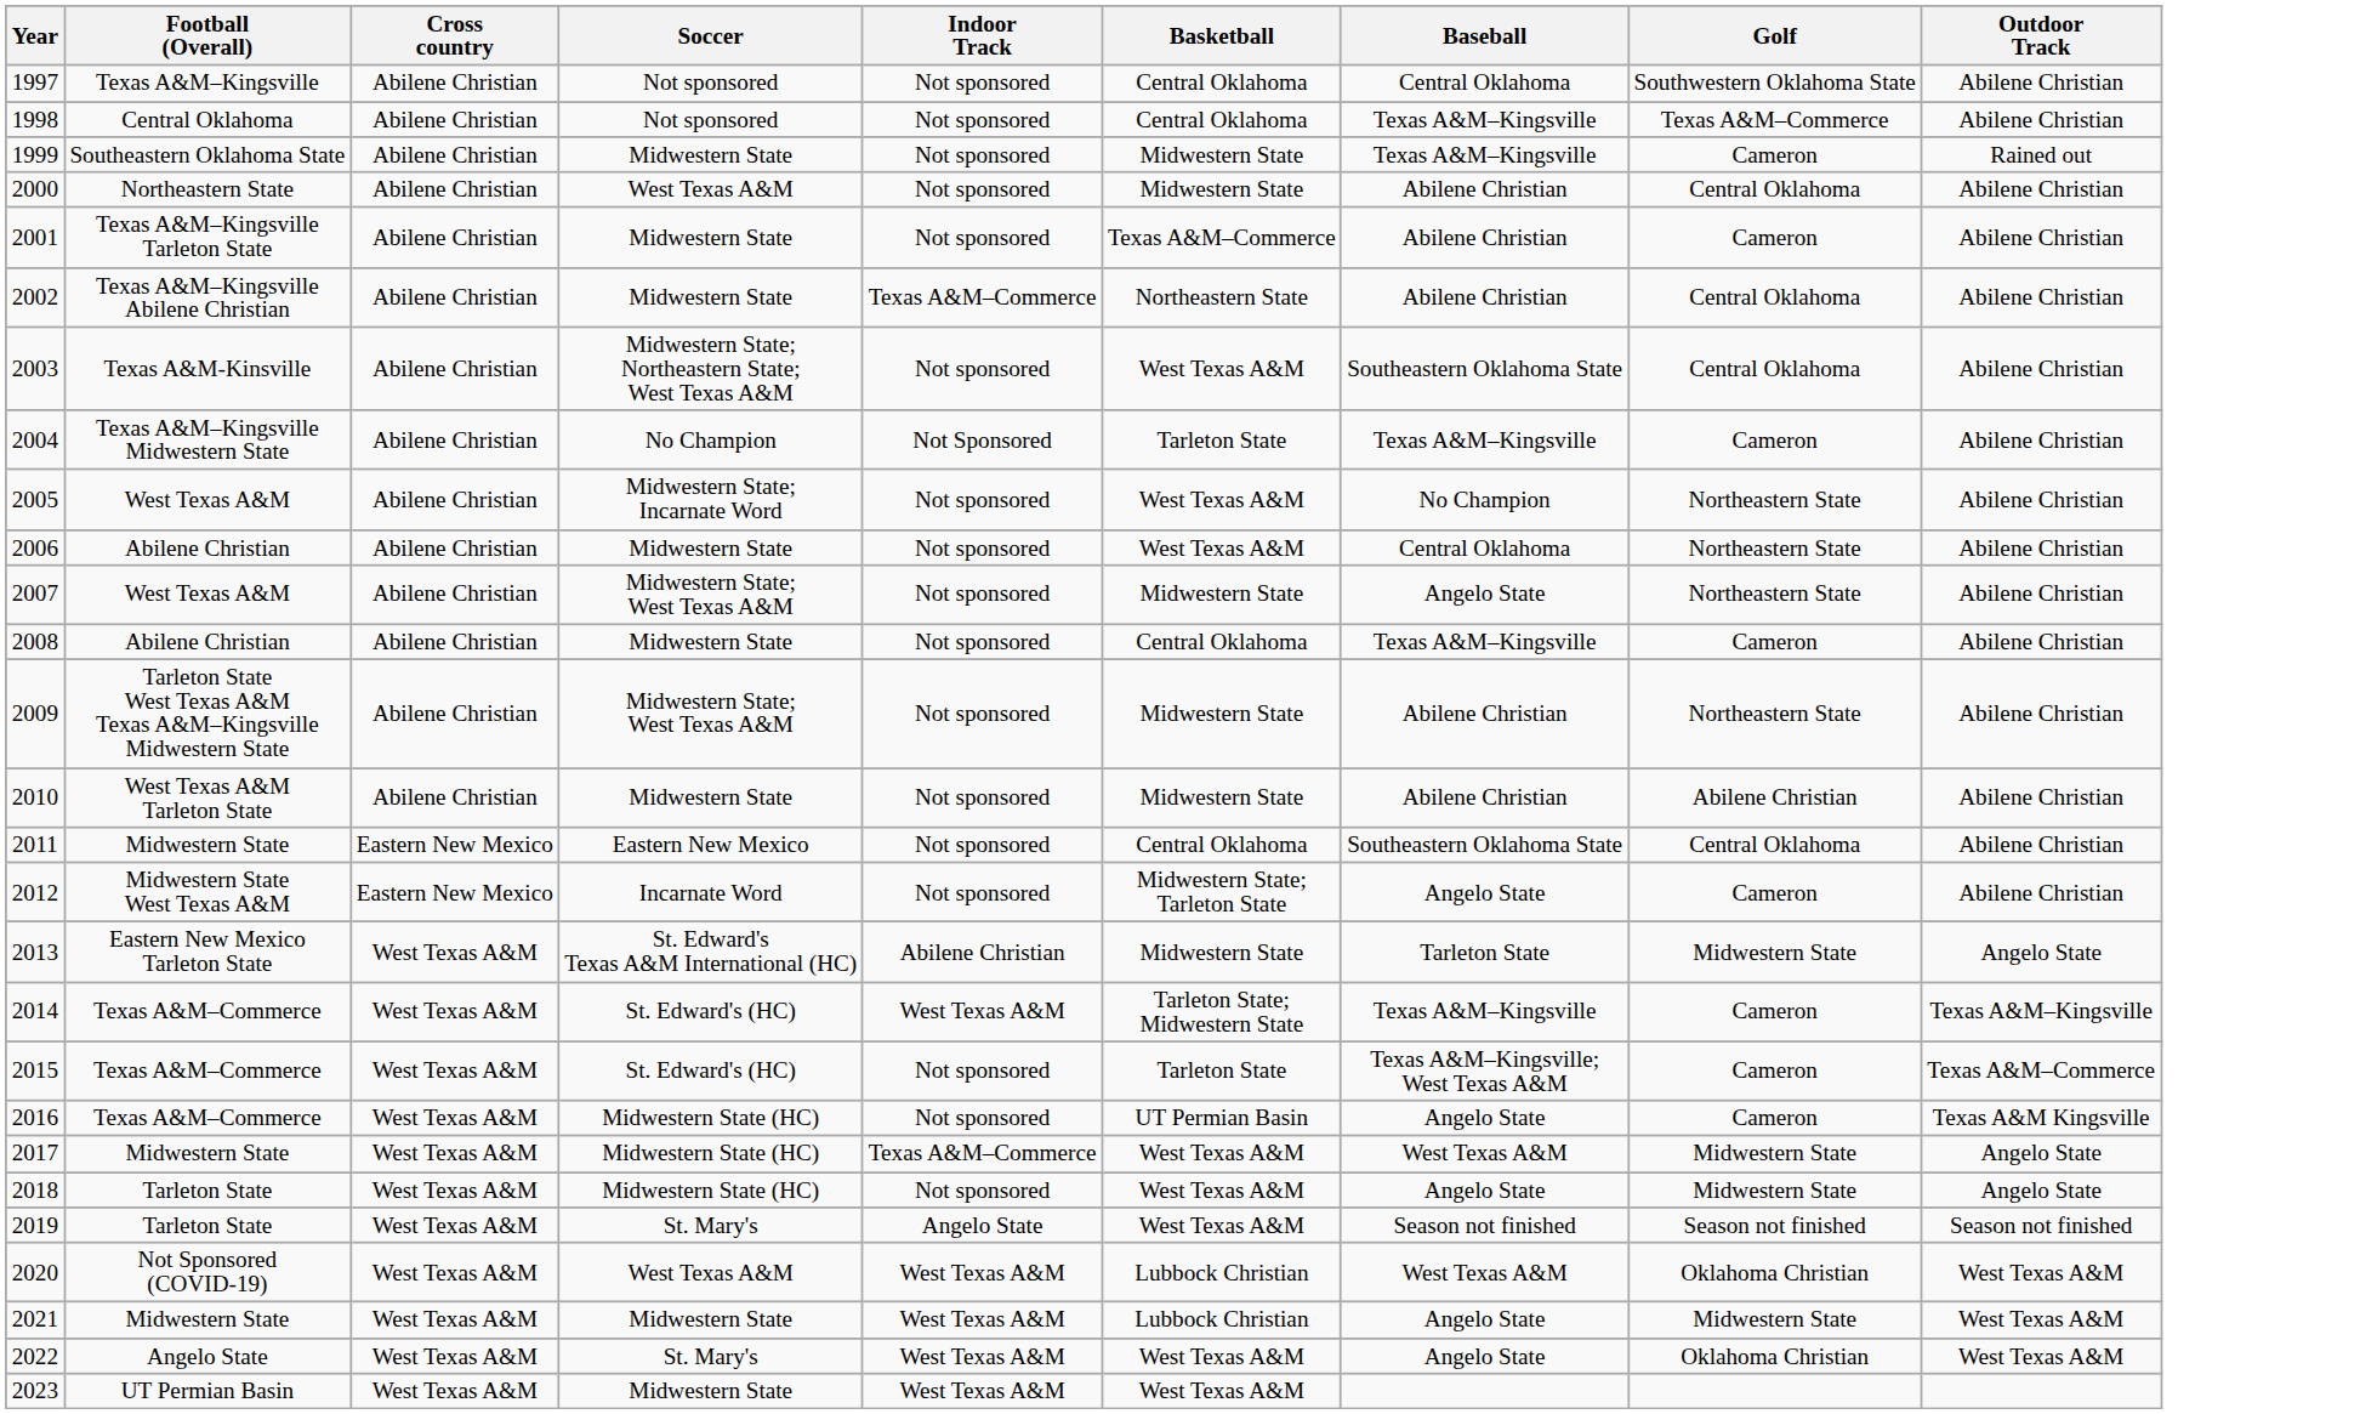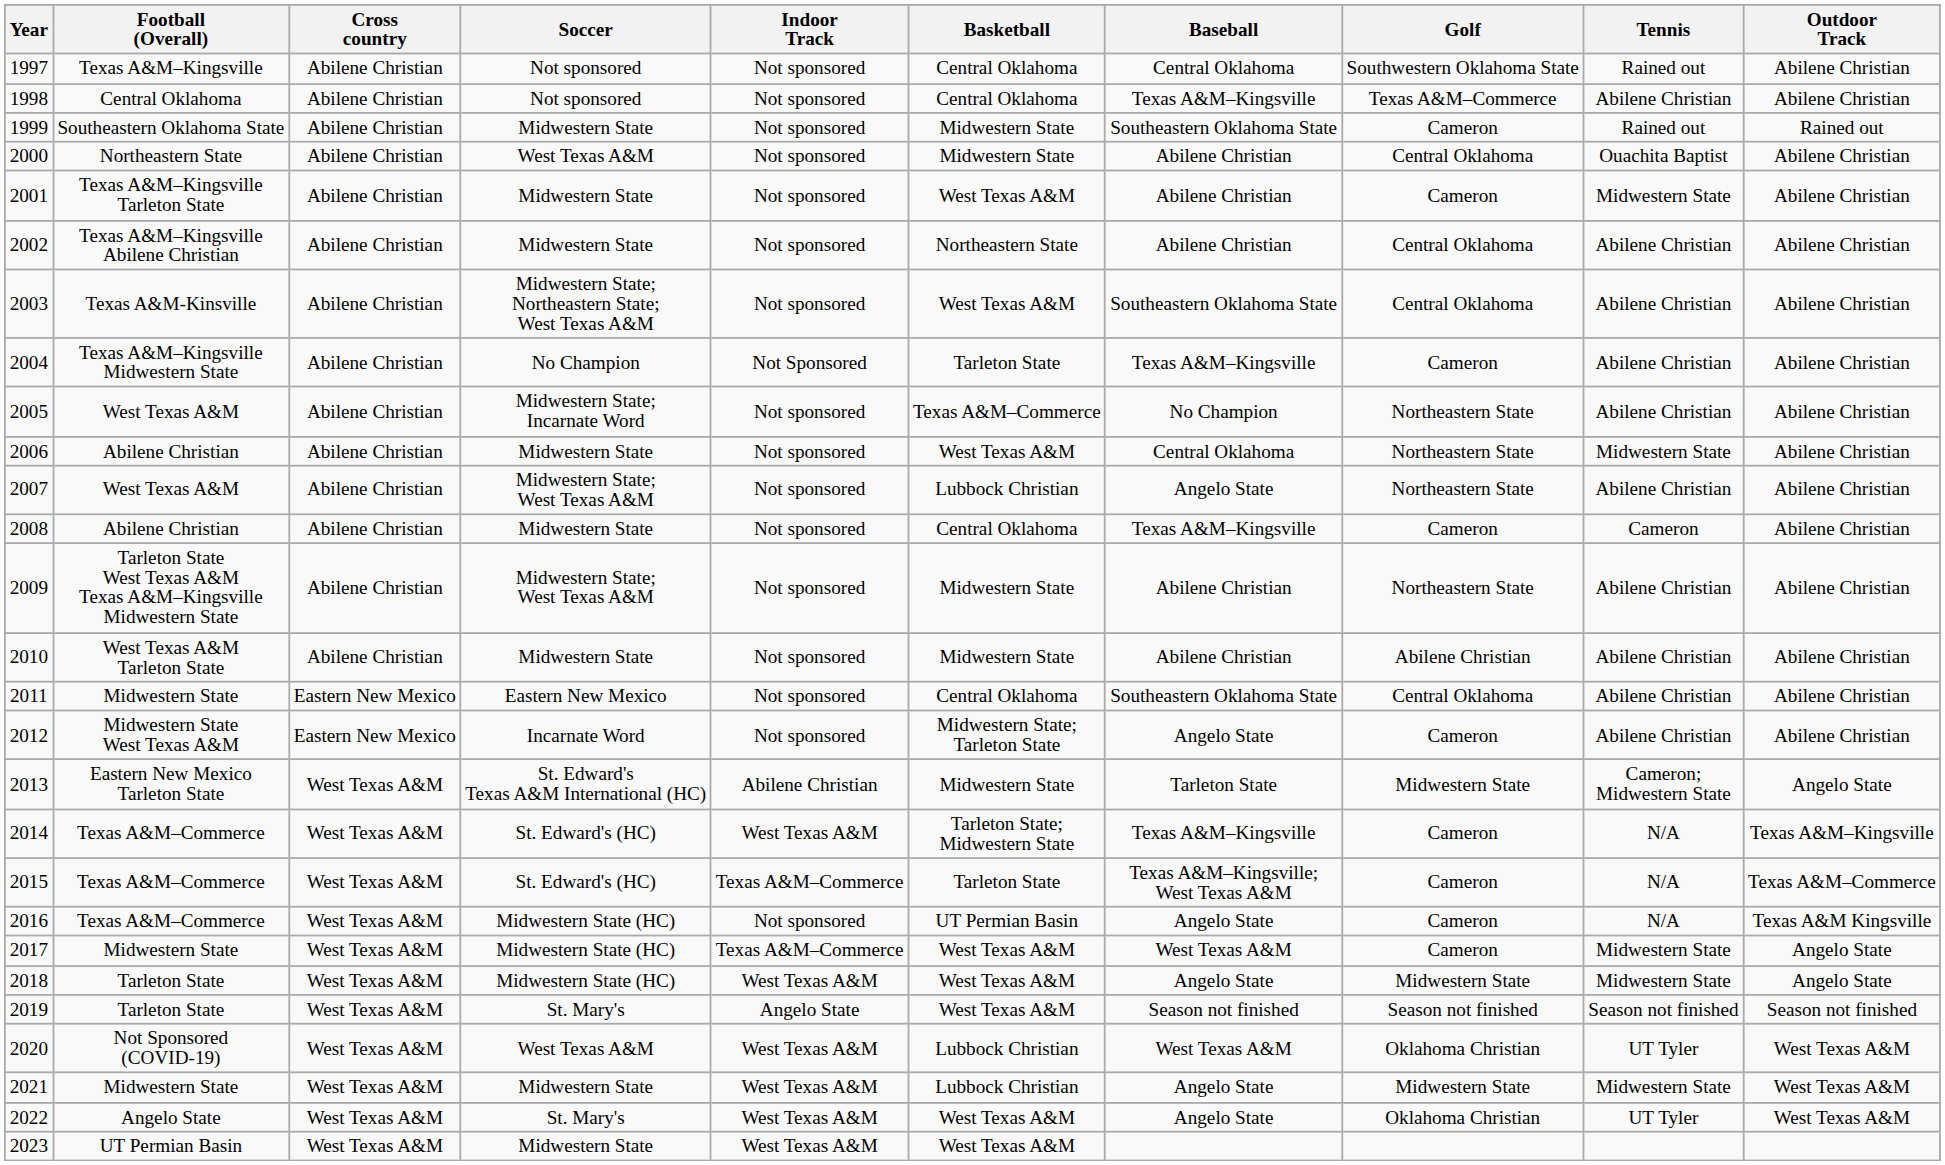+ column: Tennis | Rained out | Abilene Christian | Rained out | Ouachita Baptist | Midwestern State | Abilene Christian | Abilene Christian | Abilene Christian | Abilene Christian | Midwestern State | Abilene Christian | Cameron | Abilene Christian | Abilene Christian | Abilene Christian | Abilene Christian | Cameron; Midwestern State | N/A | N/A | N/A | Midwestern State | Midwestern State | Season not finished | UT Tyler | Midwestern State | UT Tyler
1999 | Baseball: Texas A&M–Kingsville -> Southeastern Oklahoma State
2001 | Basketball: Texas A&M–Commerce -> West Texas A&M
2002 | Indoor Track: Texas A&M–Commerce -> Not sponsored
2005 | Basketball: West Texas A&M -> Texas A&M–Commerce
2007 | Basketball: Midwestern State -> Lubbock Christian
2015 | Indoor Track: Not sponsored -> Texas A&M–Commerce
2017 | Golf: Midwestern State -> Cameron
2018 | Indoor Track: Not sponsored -> West Texas A&M
